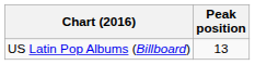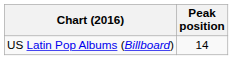US Latin Pop Albums (Billboard) | Peak position: 13 -> 14
